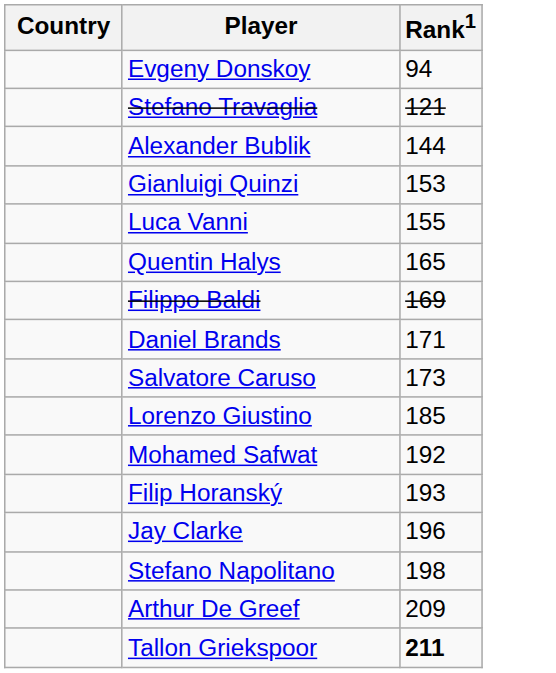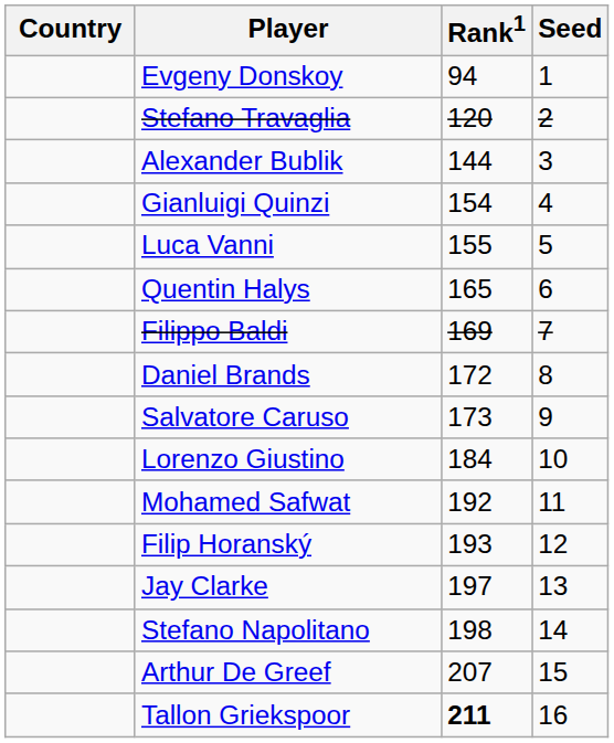+ column: Seed | 1 | 2 | 3 | 4 | 5 | 6 | 7 | 8 | 9 | 10 | 11 | 12 | 13 | 14 | 15 | 16
Stefano Travaglia | Rank1: 121 -> 120
Gianluigi Quinzi | Rank1: 153 -> 154
Daniel Brands | Rank1: 171 -> 172
Lorenzo Giustino | Rank1: 185 -> 184
Jay Clarke | Rank1: 196 -> 197
Arthur De Greef | Rank1: 209 -> 207
